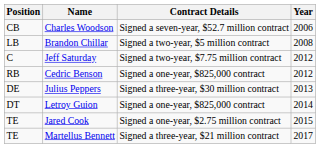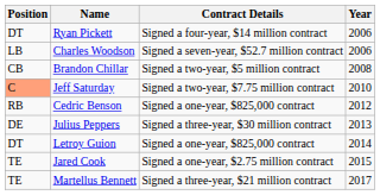+ row: DT | Ryan Pickett | Signed a four-year, $14 million contract | 2006
Charles Woodson | Position: CB -> LB
Brandon Chillar | Position: LB -> CB
Jeff Saturday | Position: no background -> lightsalmon background
Jeff Saturday | Year: 2012 -> 2010
